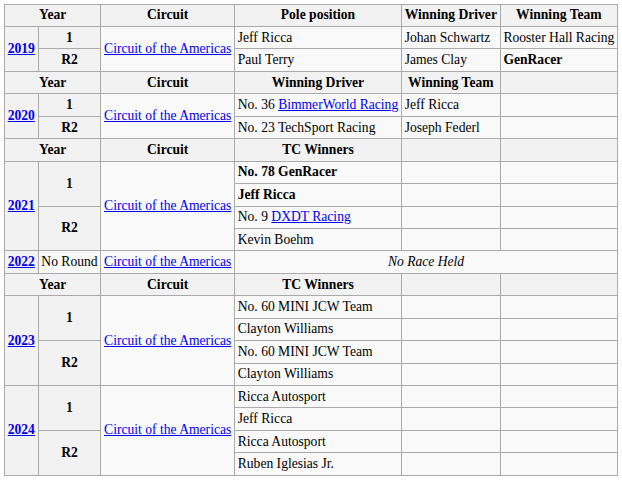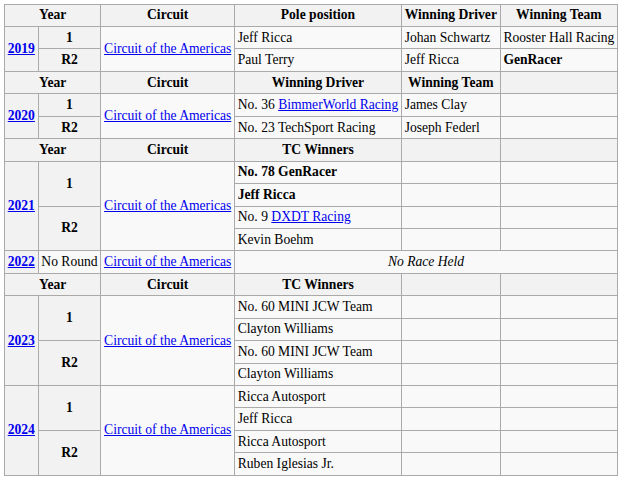Paul Terry | Winning Driver: James Clay -> Jeff Ricca
No. 36 BimmerWorld Racing | Winning Driver: Jeff Ricca -> James Clay
